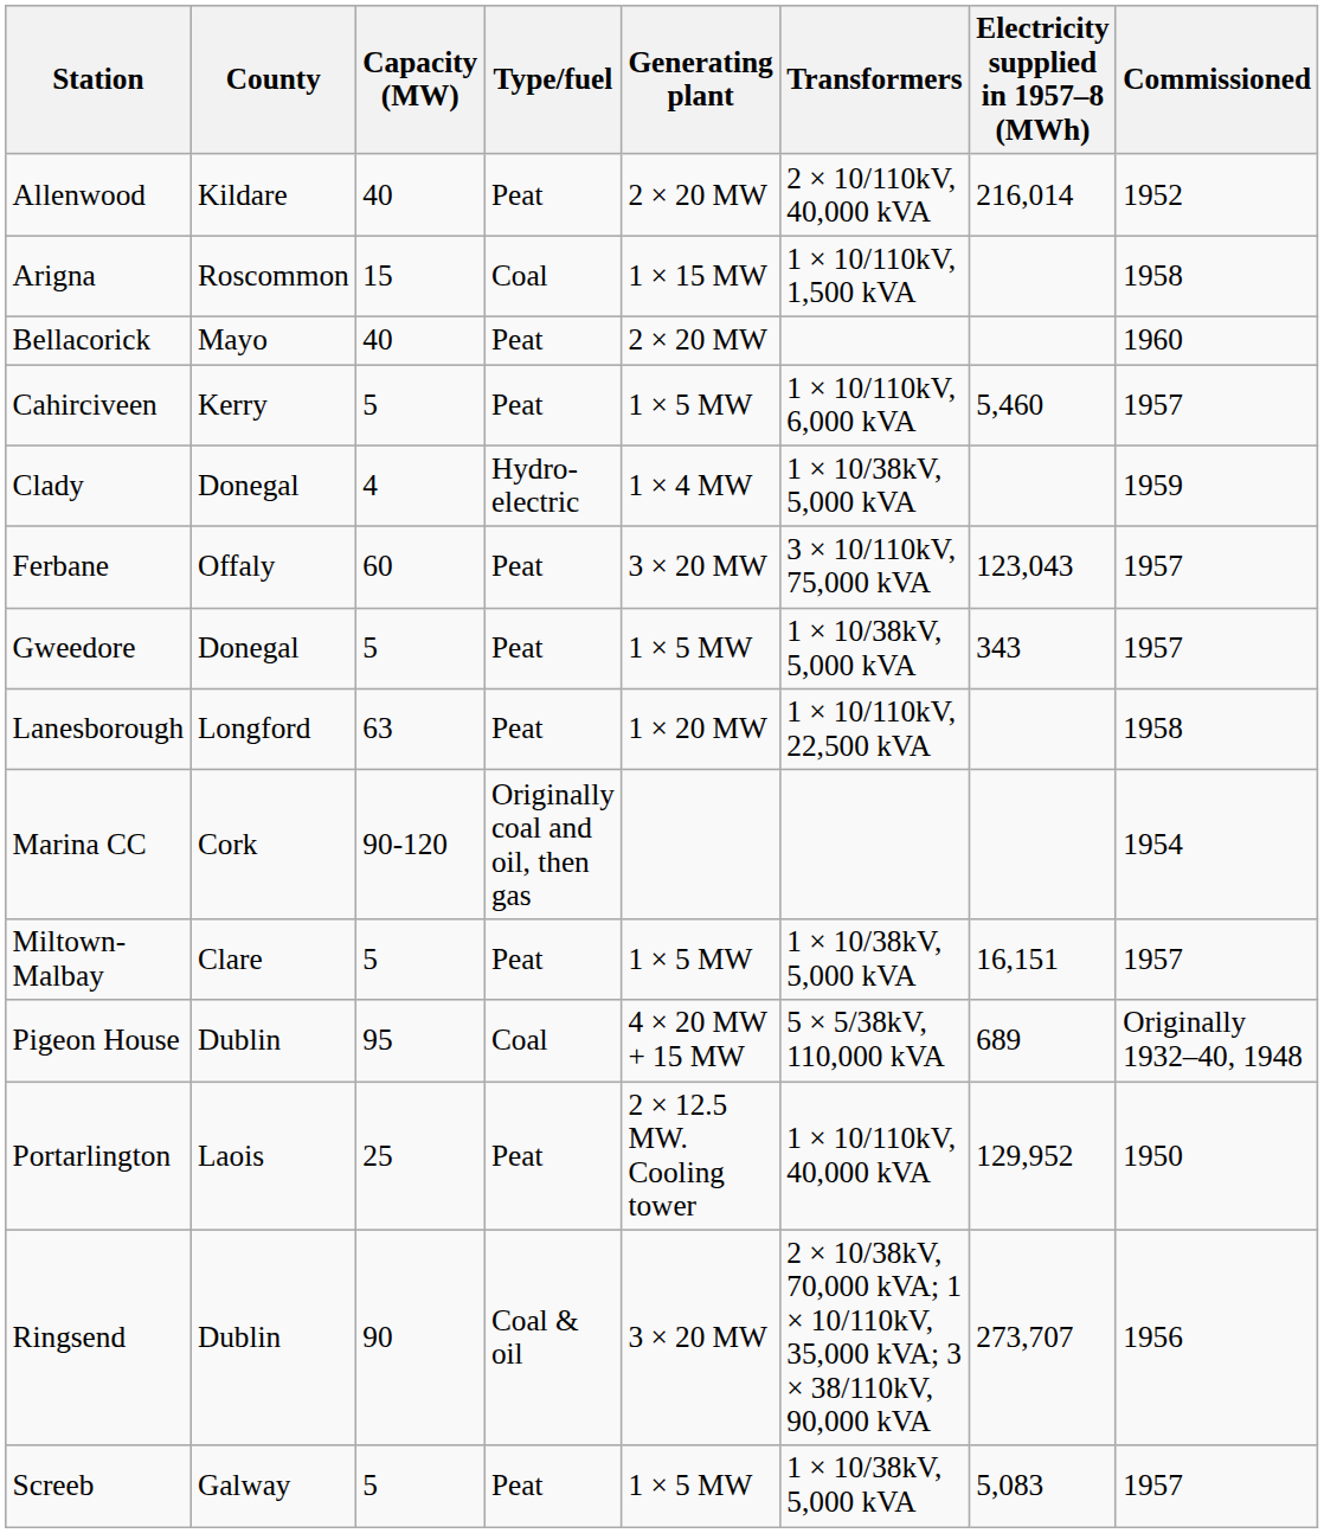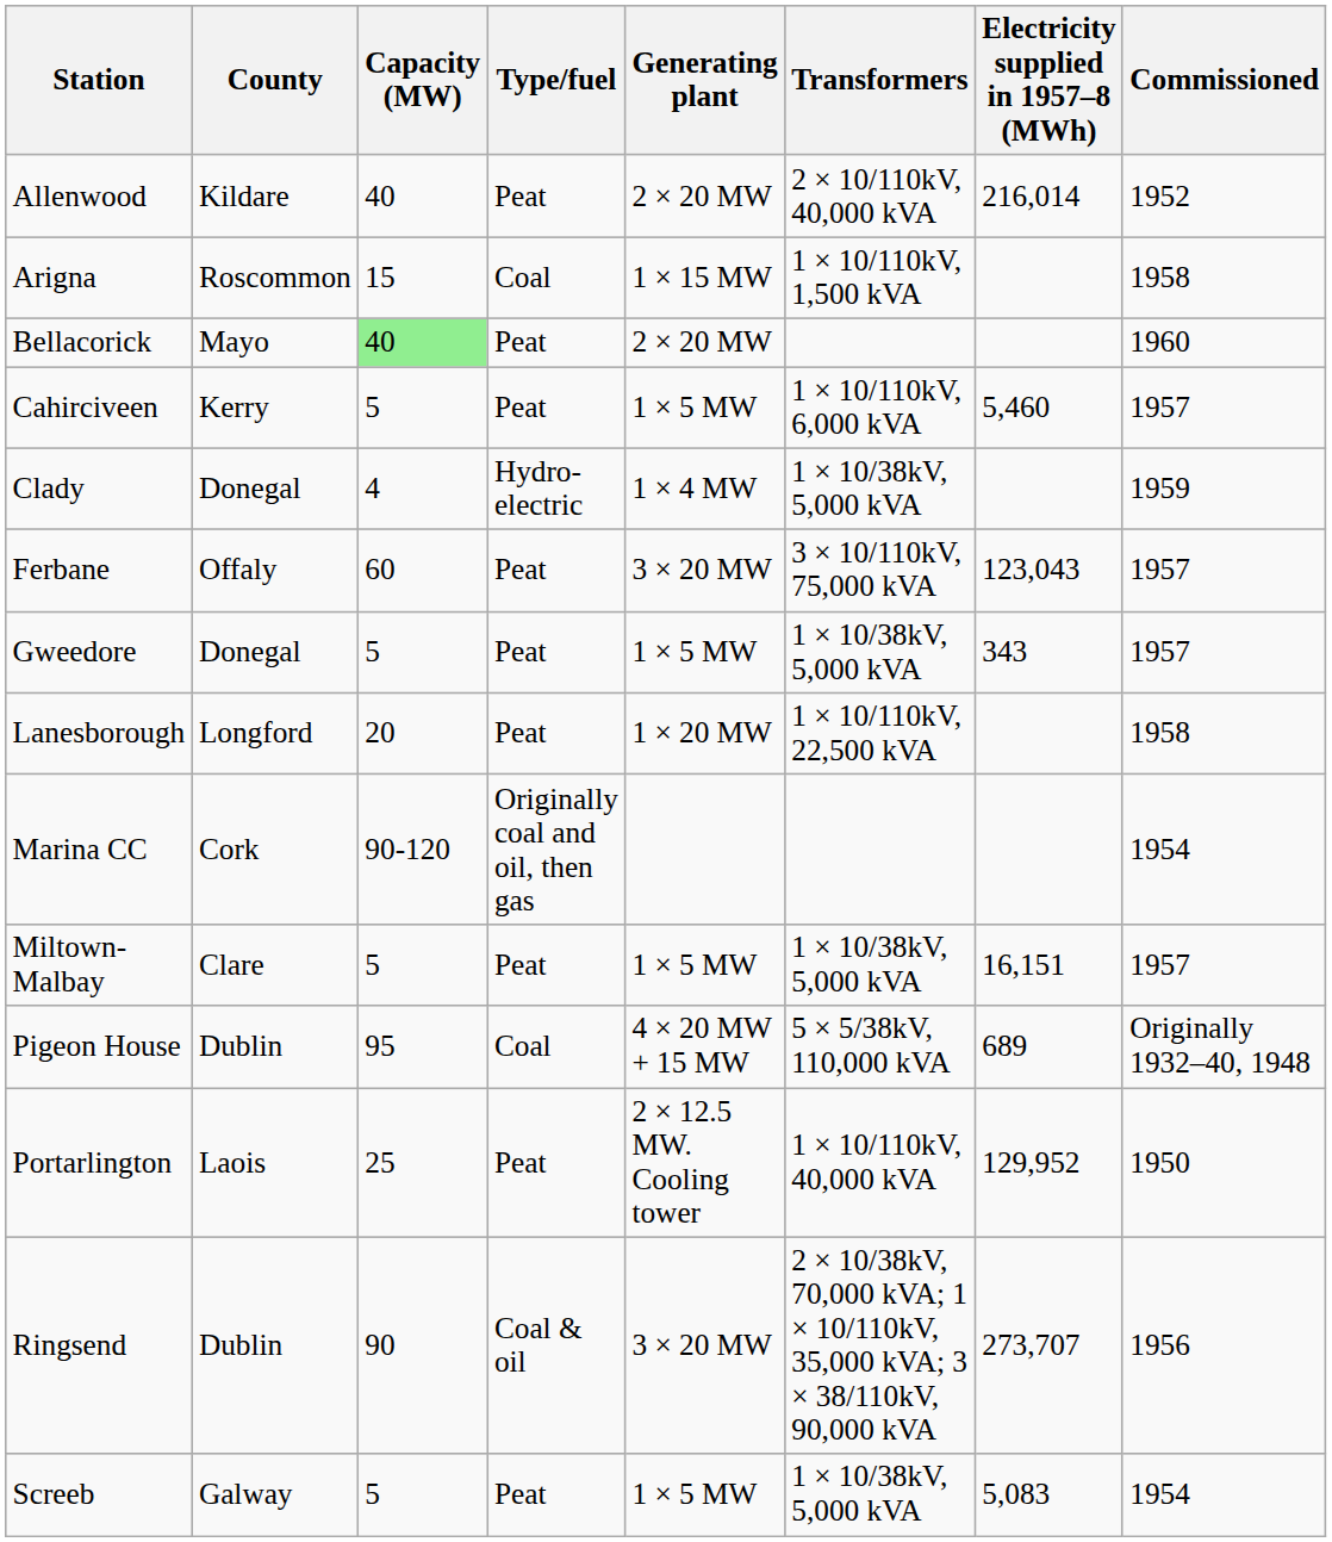Bellacorick | Capacity (MW): no background -> lightgreen background
Lanesborough | Capacity (MW): 63 -> 20
Screeb | Commissioned: 1957 -> 1954
